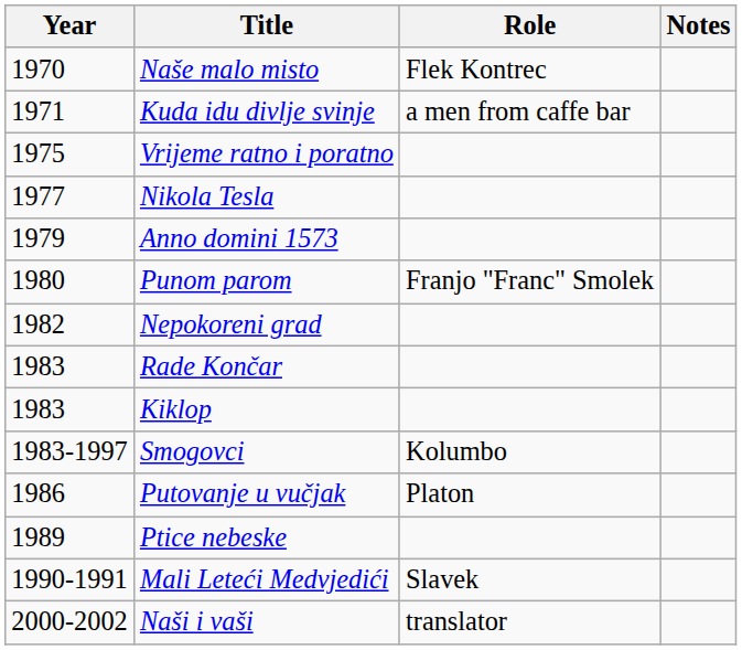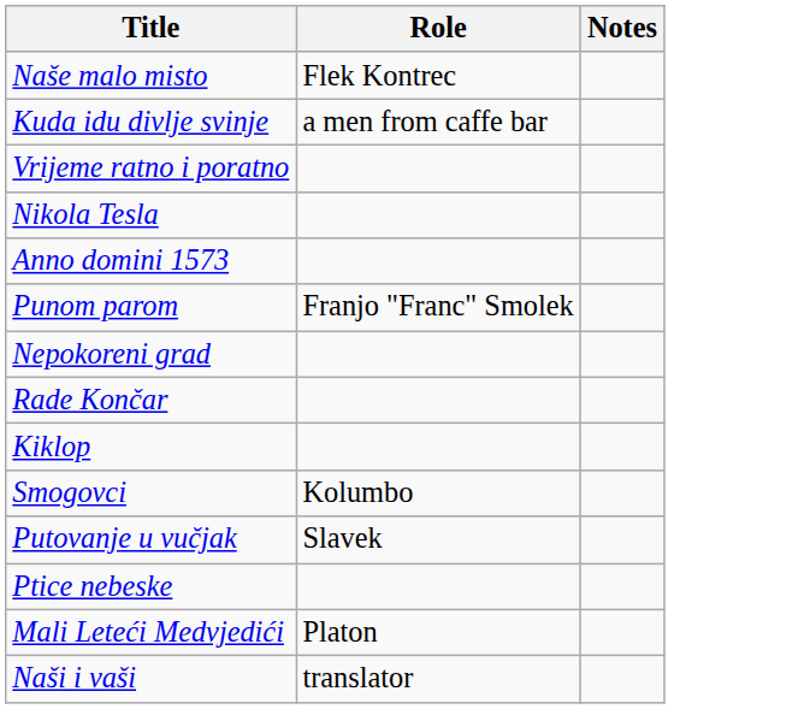- column: Year | 1970 | 1971 | 1975 | 1977 | 1979 | 1980 | 1982 | 1983 | 1983 | 1983-1997 | 1986 | 1989 | 1990-1991 | 2000-2002
Putovanje u vučjak | Role: Platon -> Slavek
Mali Leteći Medvjedići | Role: Slavek -> Platon
